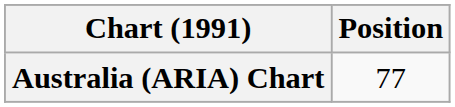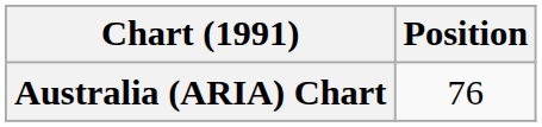Australia (ARIA) Chart | Position: 77 -> 76
